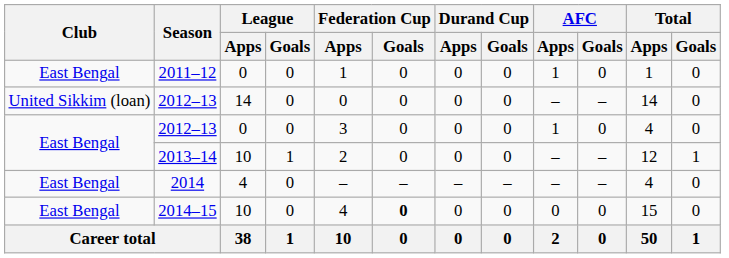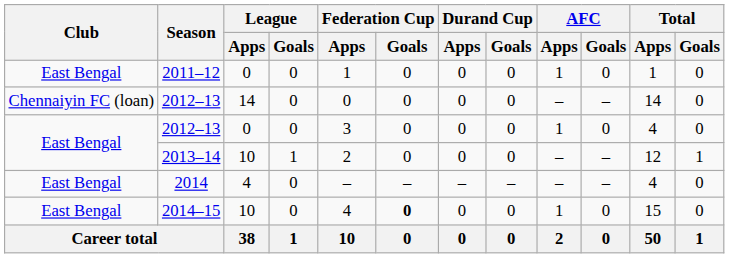2012–13 / 14 | Club: United Sikkim (loan) -> Chennaiyin FC (loan)
2014–15 | AFC / Apps: 0 -> 1
